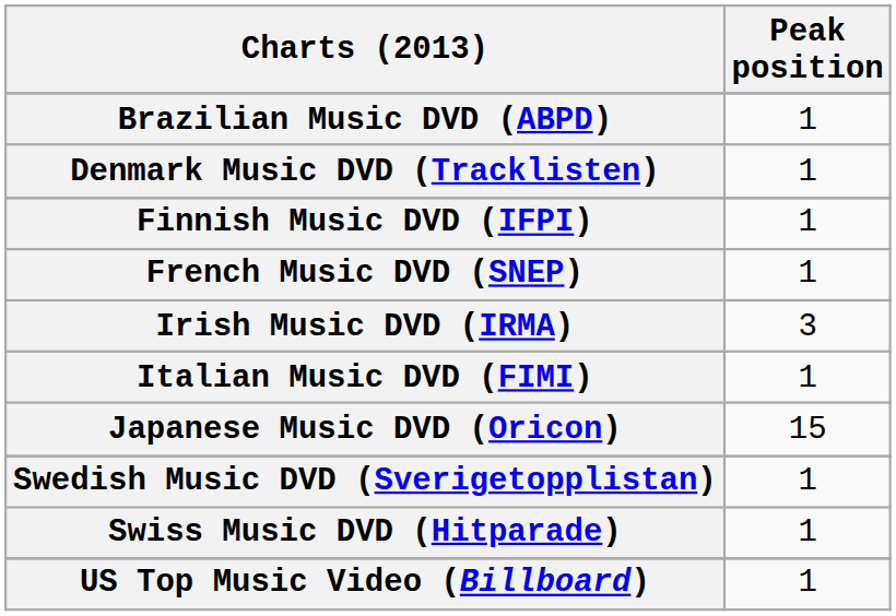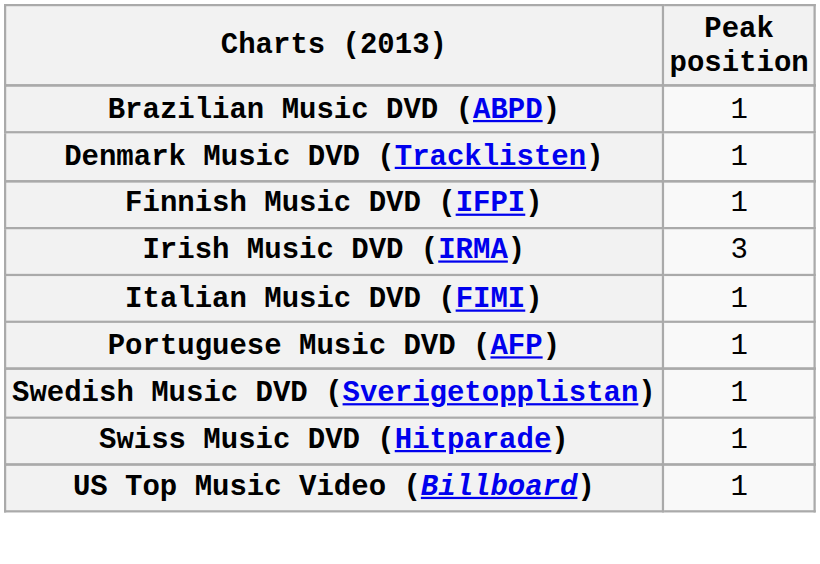- row: French Music DVD (SNEP) | 1
- row: Japanese Music DVD (Oricon) | 15
+ row: Portuguese Music DVD (AFP) | 1
